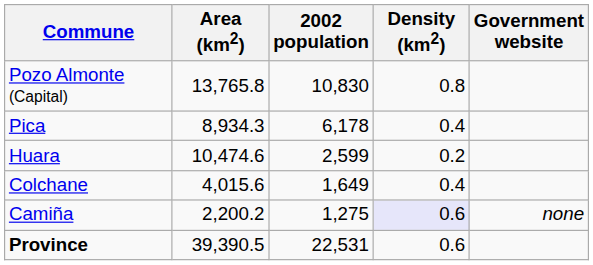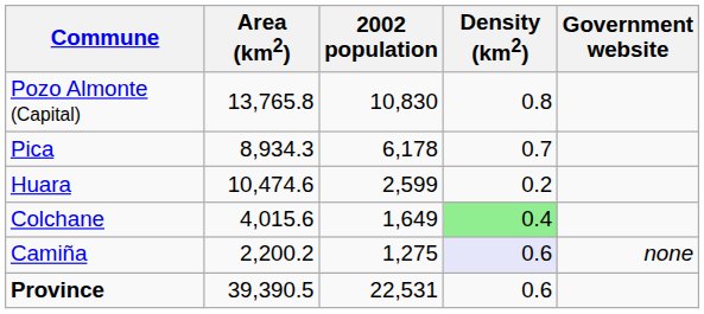Pica | Density (km2): 0.4 -> 0.7
Colchane | Density (km2): no background -> lightgreen background
